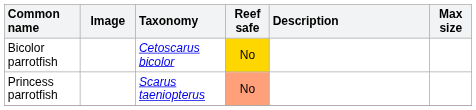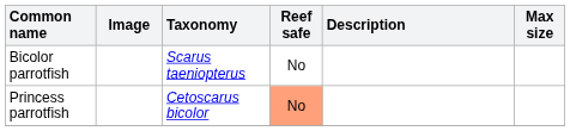Bicolor parrotfish | Taxonomy: Cetoscarus bicolor -> Scarus taeniopterus
Bicolor parrotfish | Reef safe: gold background -> no background
Princess parrotfish | Taxonomy: Scarus taeniopterus -> Cetoscarus bicolor
